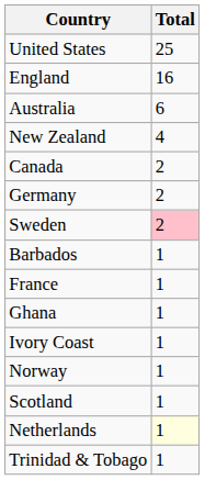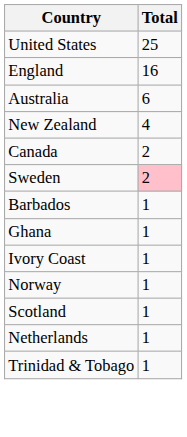- row: Germany | 2
- row: France | 1
Netherlands | Total: lightyellow background -> no background
